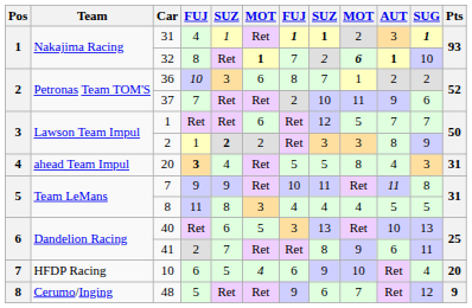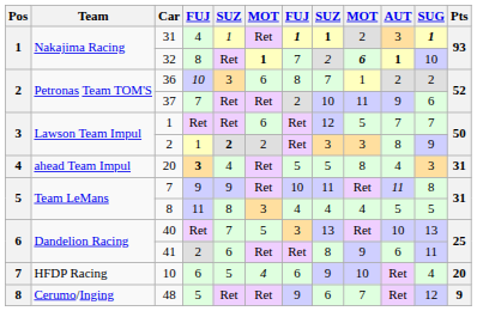40 | column 5: 6 -> 7
41 | column 5: 7 -> 6
